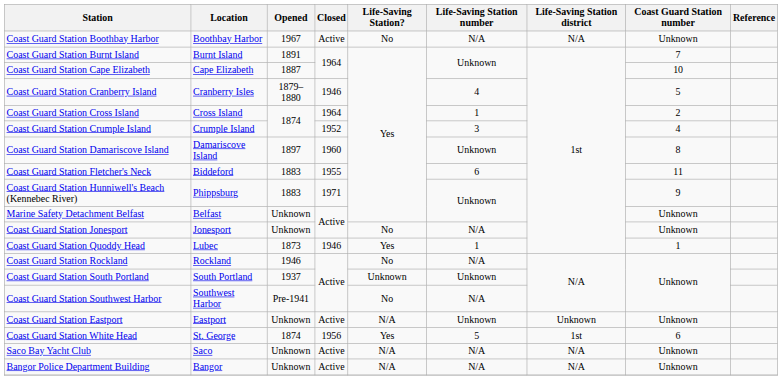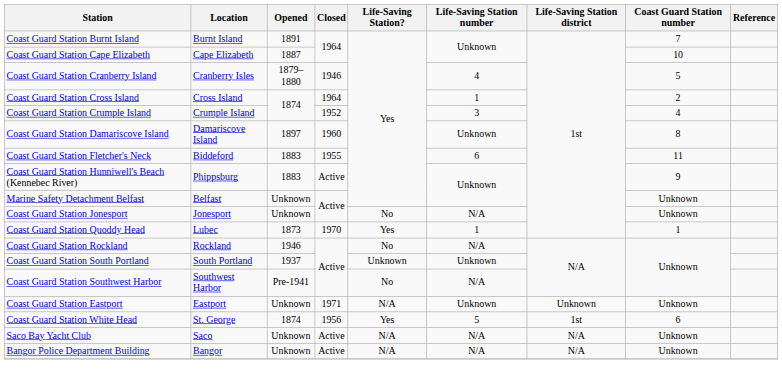- row: Coast Guard Station Boothbay Harbor | Boothbay Harbor | 1967 | Active | No | N/A | N/A | Unknown
Coast Guard Station Hunniwell's Beach (Kennebec River) | Closed: 1971 -> Active
Coast Guard Station Quoddy Head | Closed: 1946 -> 1970
Coast Guard Station Eastport | Closed: Active -> 1971
